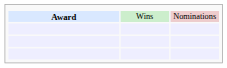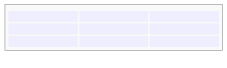- row: Award | Wins | Nominations
